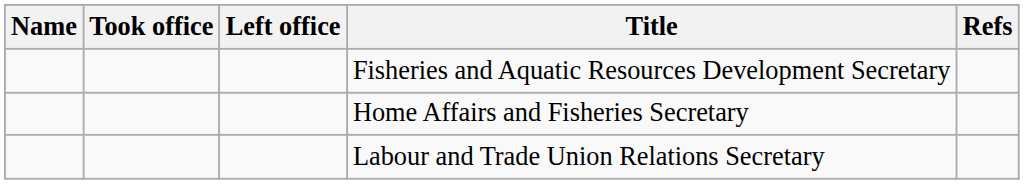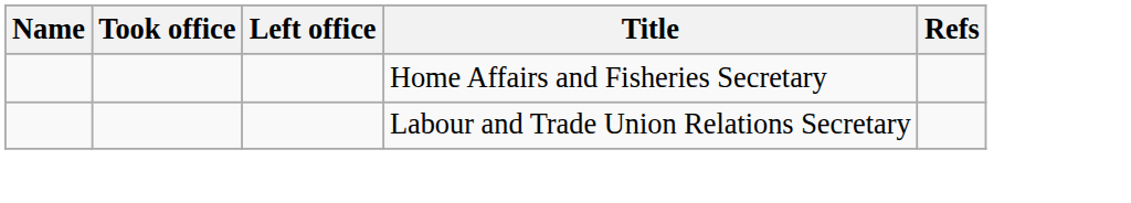- row: Fisheries and Aquatic Resources Development Secretary
